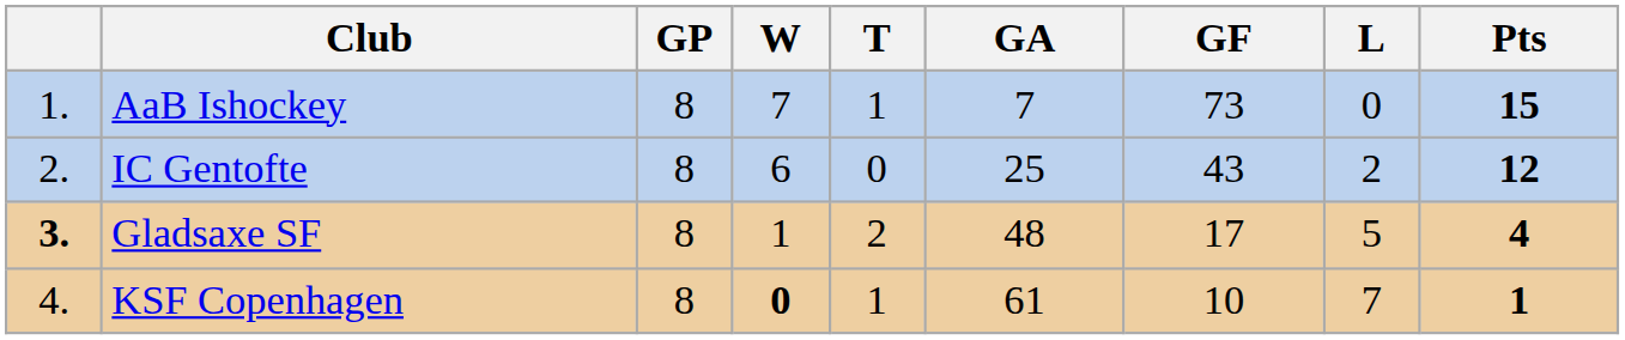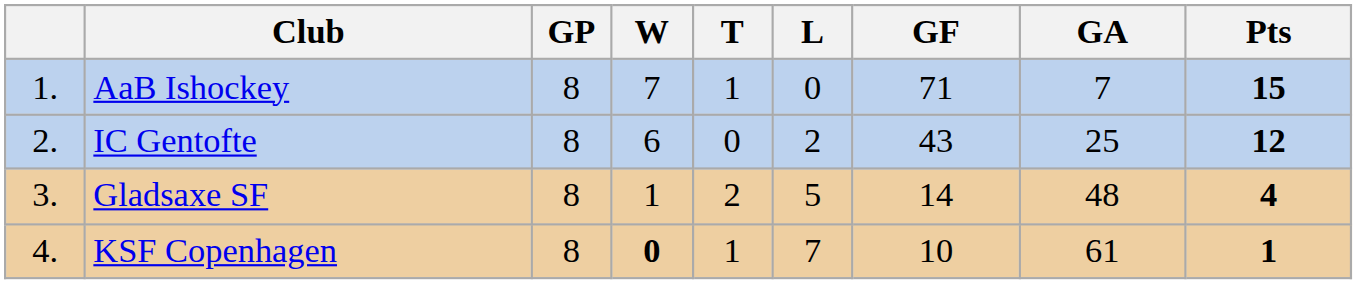columns swapped: L <-> GA
AaB Ishockey | GF: 73 -> 71
Gladsaxe SF | column 1: bold -> normal
Gladsaxe SF | GF: 17 -> 14
